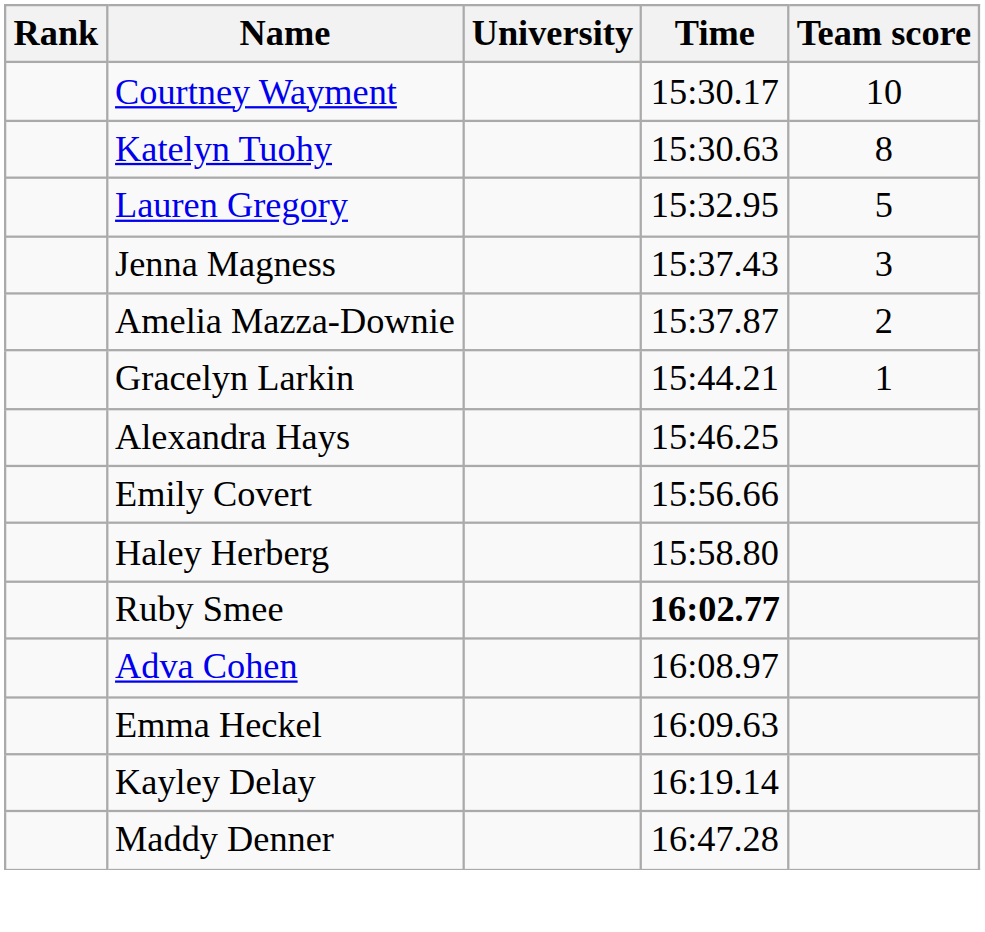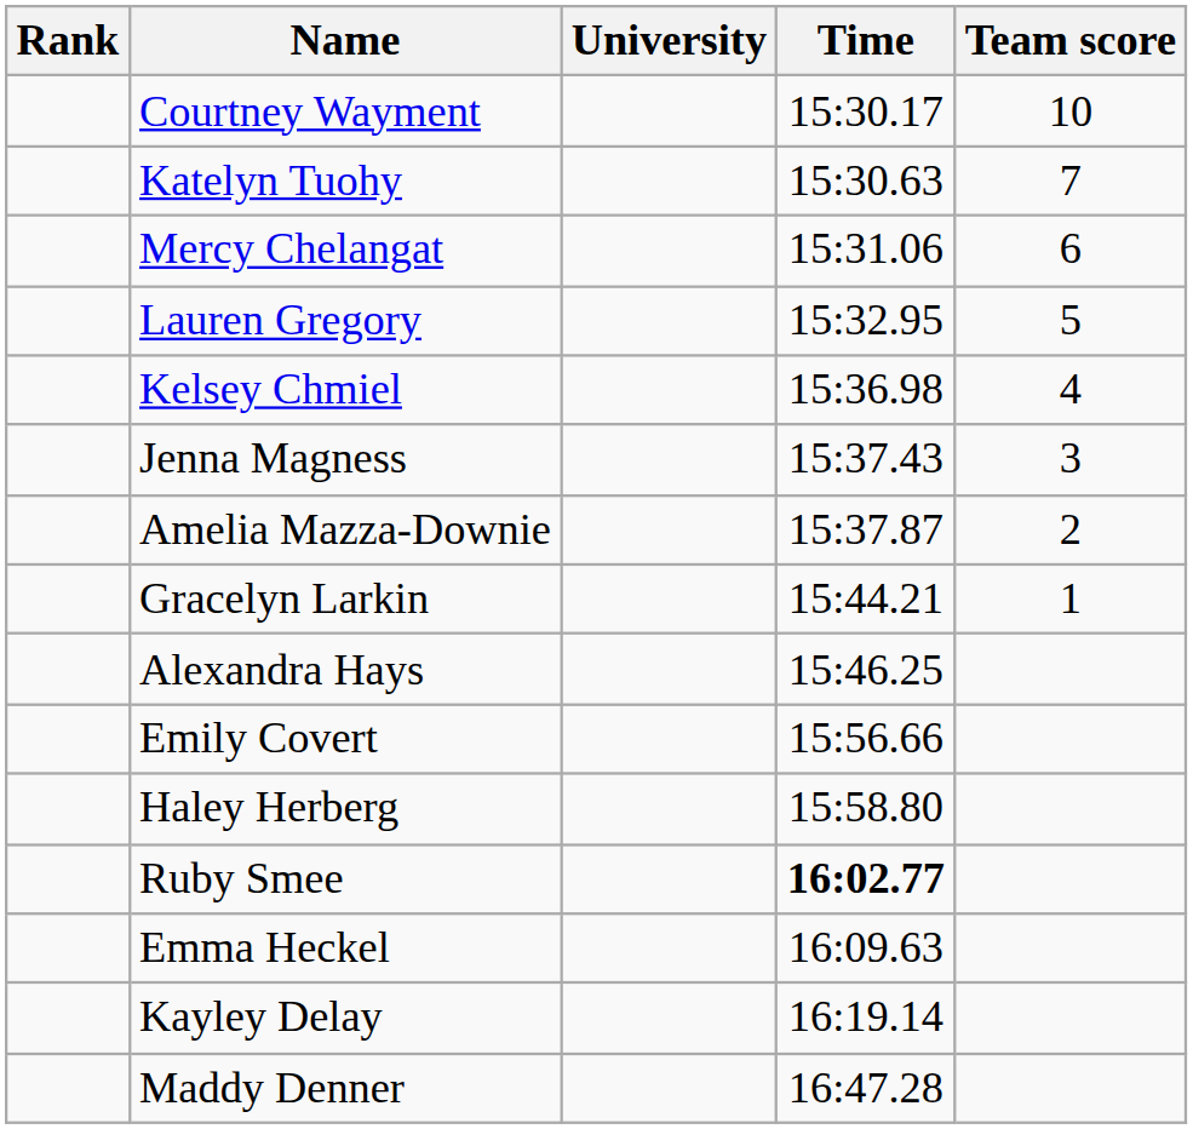Katelyn Tuohy | Team score: 8 -> 7
+ row: Mercy Chelangat | 15:31.06 | 6
+ row: Kelsey Chmiel | 15:36.98 | 4
- row: Adva Cohen | 16:08.97
